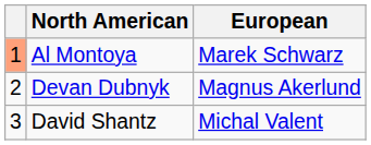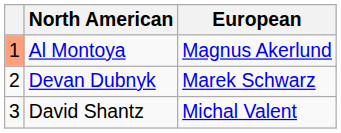Al Montoya | European: Marek Schwarz -> Magnus Akerlund
Devan Dubnyk | European: Magnus Akerlund -> Marek Schwarz
